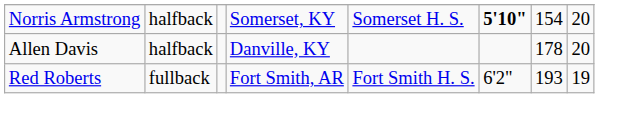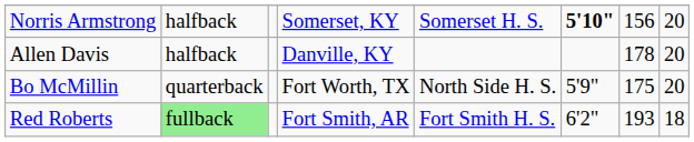Norris Armstrong | column 7: 154 -> 156
+ row: Bo McMillin | quarterback | Fort Worth, TX | North Side H. S. | 5'9" | 175 | 20
Red Roberts | column 2: no background -> lightgreen background
Red Roberts | column 8: 19 -> 18
